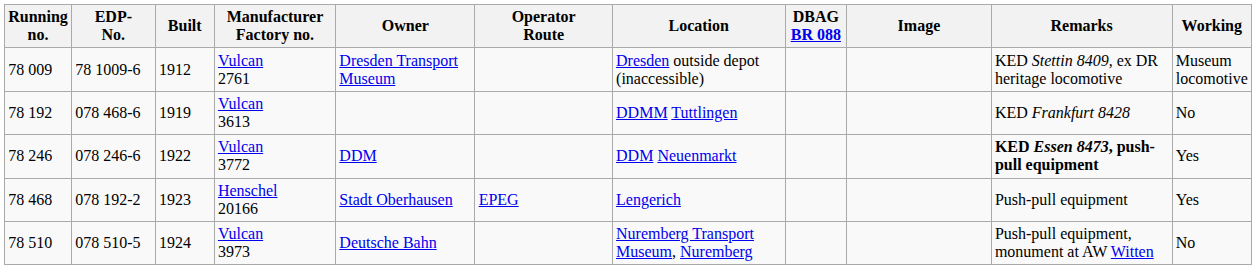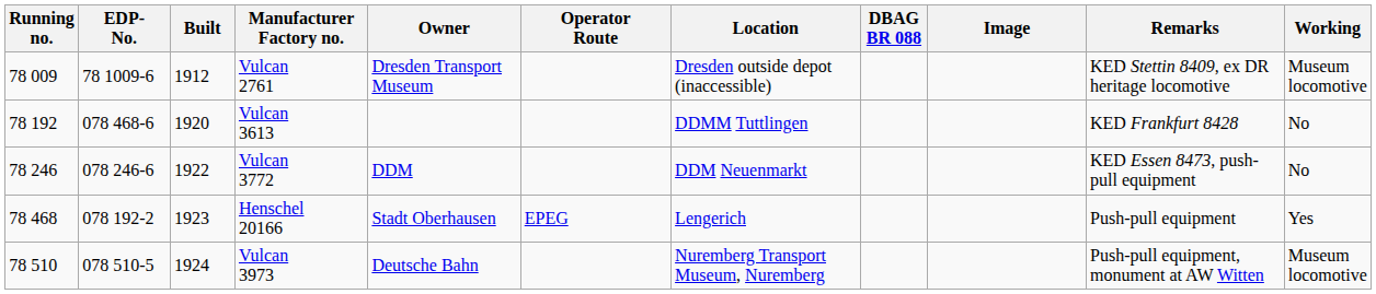Vulcan 3613 | Built: 1919 -> 1920
Vulcan 3772 | Remarks: bold -> normal
Vulcan 3772 | Working: Yes -> No
Vulcan 3973 | Working: No -> Museum locomotive
